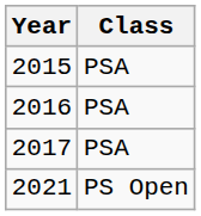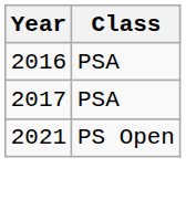- row: 2015 | PSA
